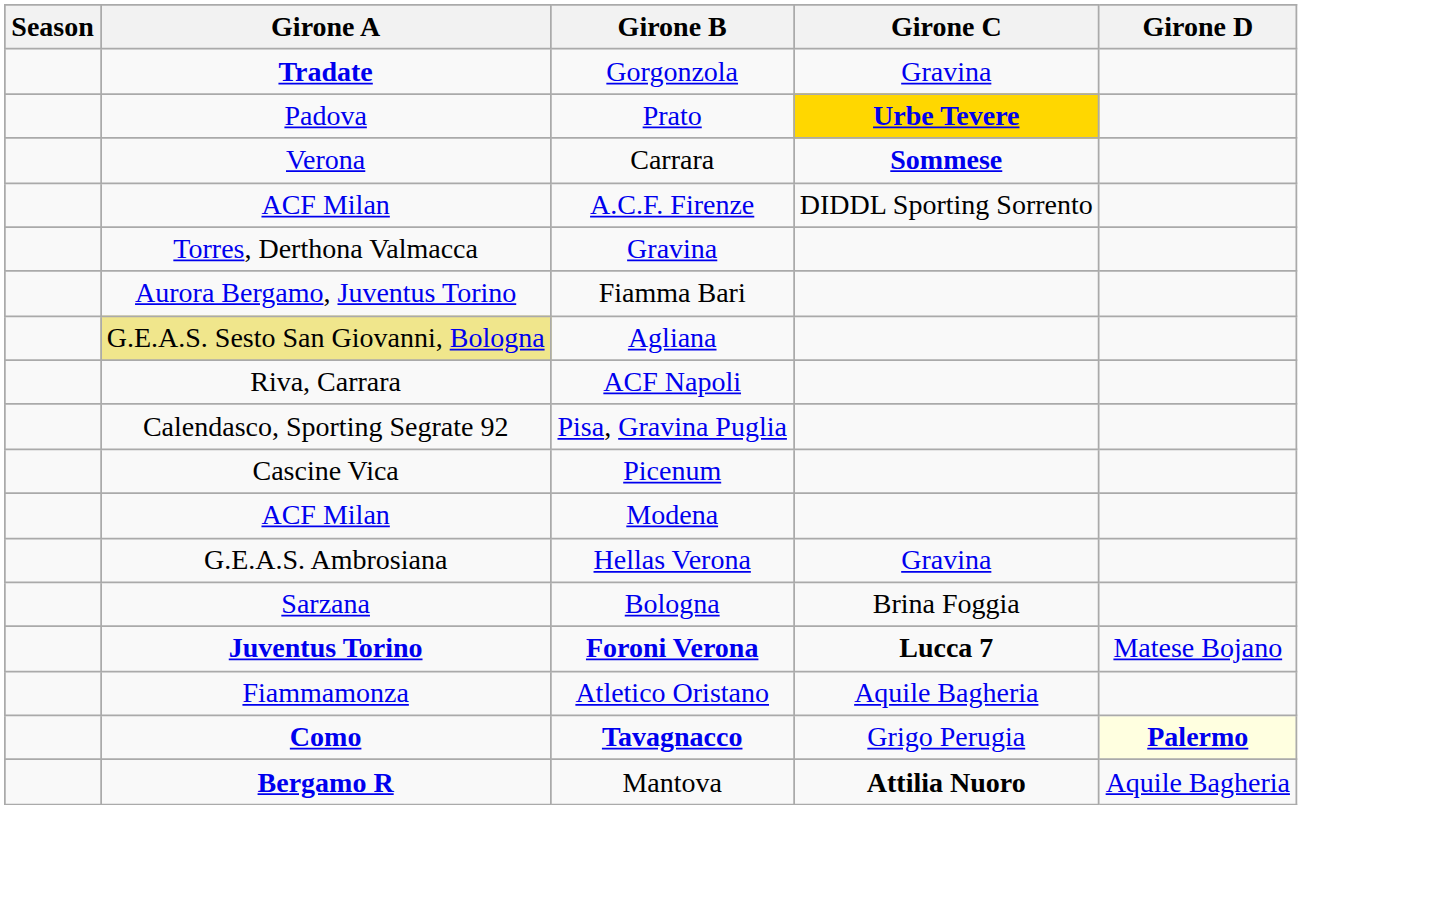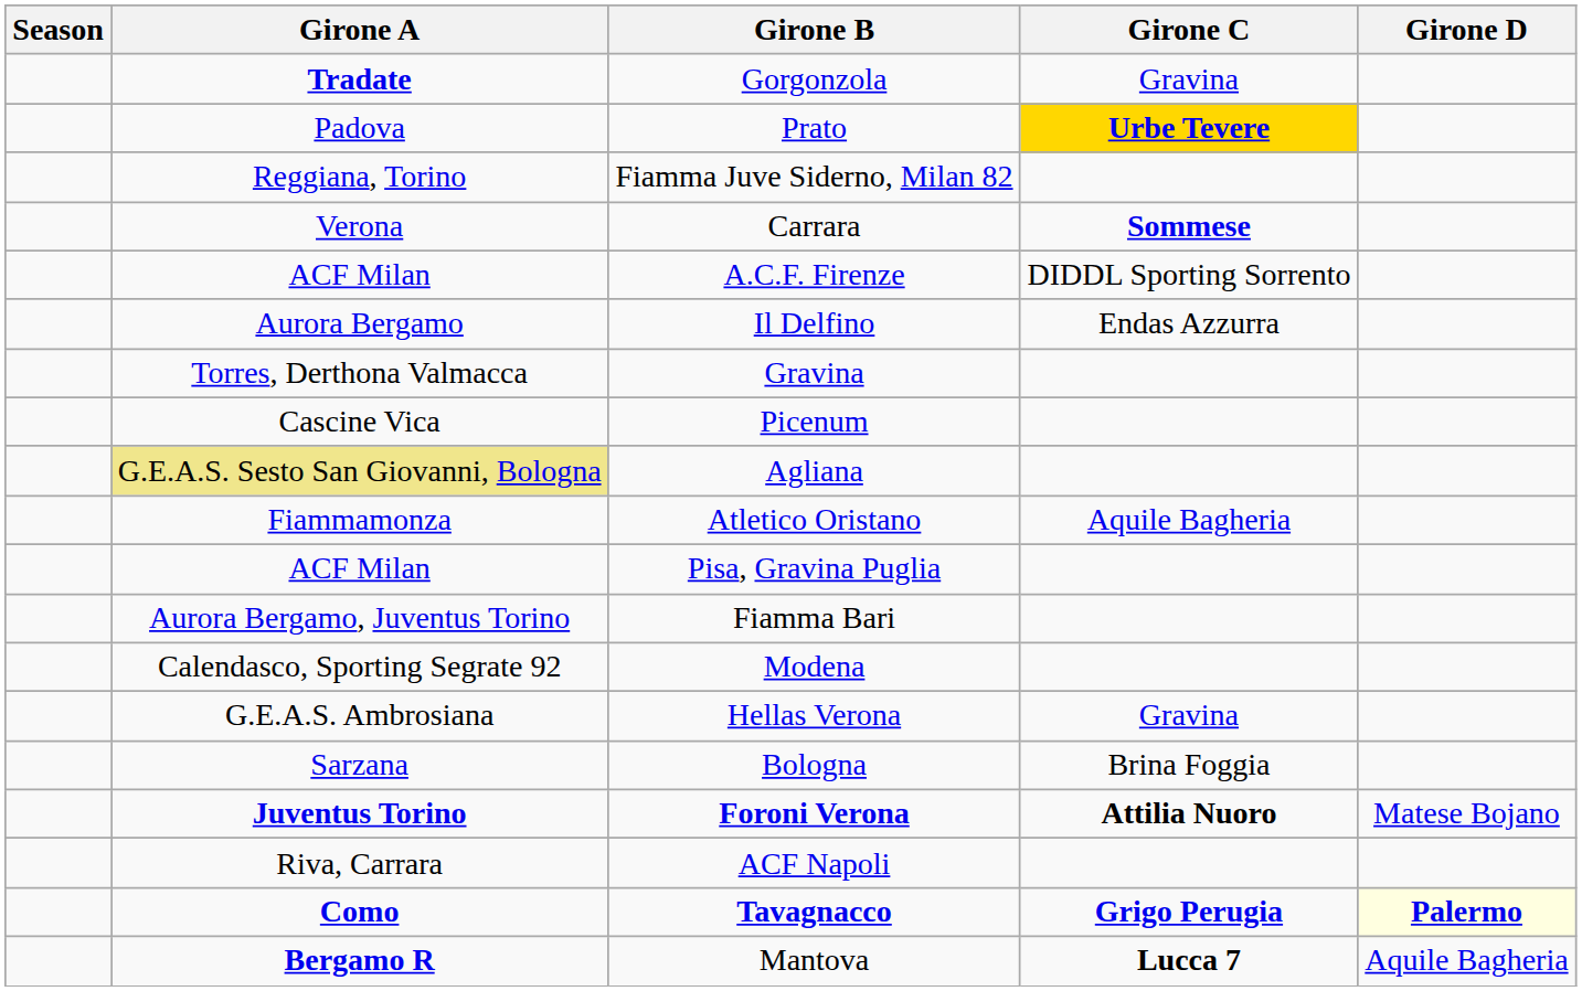+ row: Reggiana, Torino | Fiamma Juve Siderno, Milan 82
+ row: Aurora Bergamo | Il Delfino | Endas Azzurra
rows swapped: Fiamma Bari <-> Picenum
rows swapped: ACF Napoli <-> Atletico Oristano
Pisa, Gravina Puglia | Girone A: Calendasco, Sporting Segrate 92 -> ACF Milan
Modena | Girone A: ACF Milan -> Calendasco, Sporting Segrate 92
Foroni Verona | Girone C: Lucca 7 -> Attilia Nuoro
Tavagnacco | Girone C: normal -> bold
Mantova | Girone C: Attilia Nuoro -> Lucca 7
